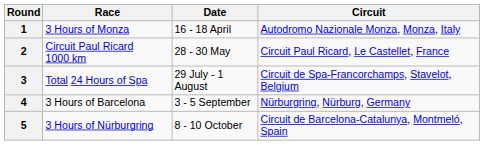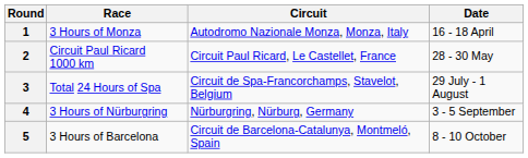columns swapped: Circuit <-> Date
4 | Race: 3 Hours of Barcelona -> 3 Hours of Nürburgring
5 | Race: 3 Hours of Nürburgring -> 3 Hours of Barcelona
